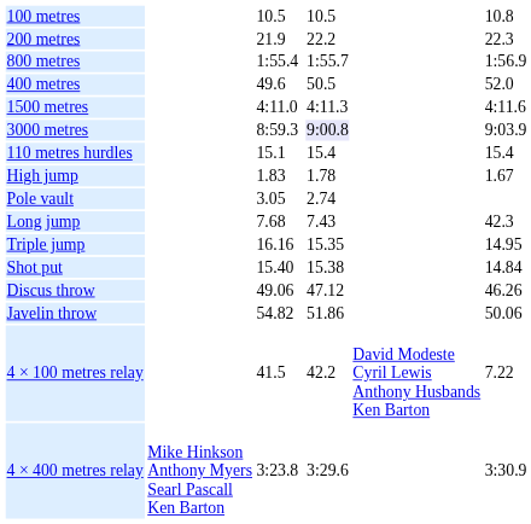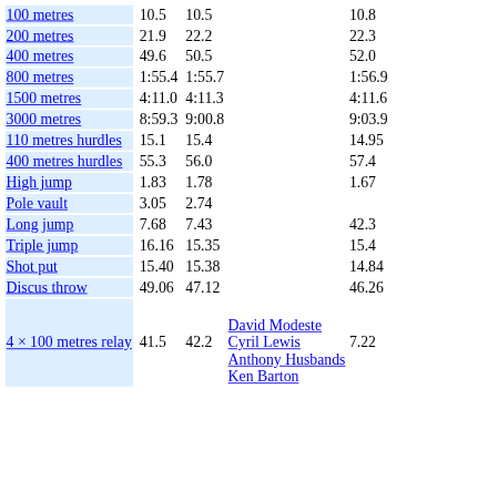rows swapped: 400 metres <-> 800 metres
3000 metres | column 5: lavender background -> no background
110 metres hurdles | column 7: 15.4 -> 14.95
+ row: 400 metres hurdles | 55.3 | 56.0 | 57.4
Triple jump | column 7: 14.95 -> 15.4
- row: Javelin throw | 54.82 | 51.86 | 50.06
- row: 4 × 400 metres relay | Mike Hinkson Anthony Myers Searl Pascall Ken Barton | 3:23.8 | 3:29.6 | 3:30.9
